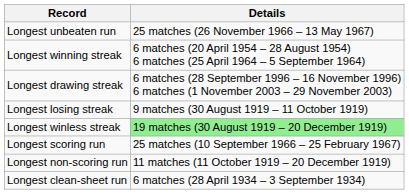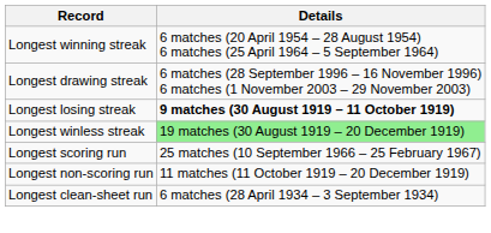- row: Longest unbeaten run | 25 matches (26 November 1966 – 13 May 1967)
Longest losing streak | Details: normal -> bold
